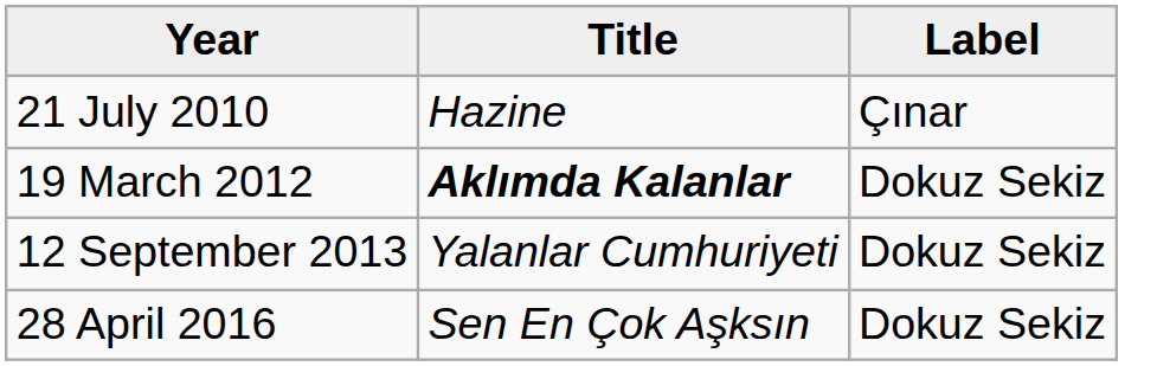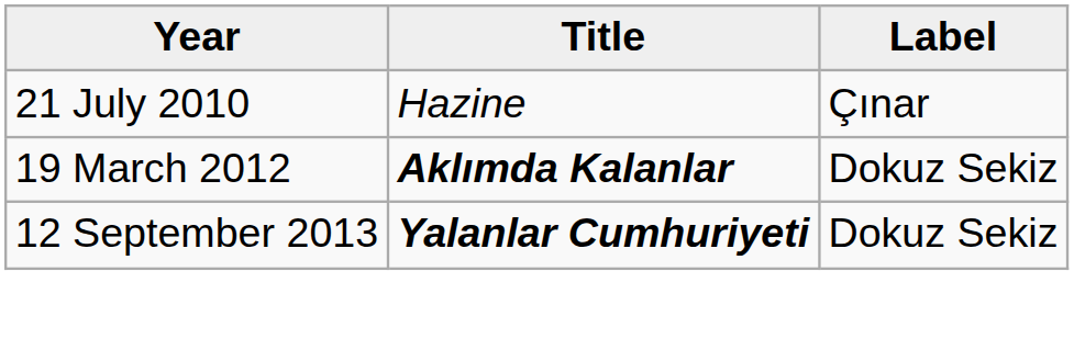12 September 2013 | Title: normal -> bold
- row: 28 April 2016 | Sen En Çok Aşksın | Dokuz Sekiz
